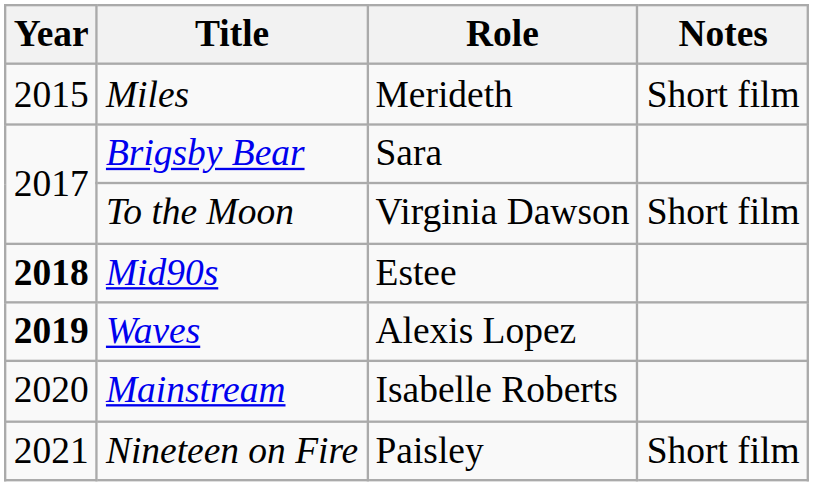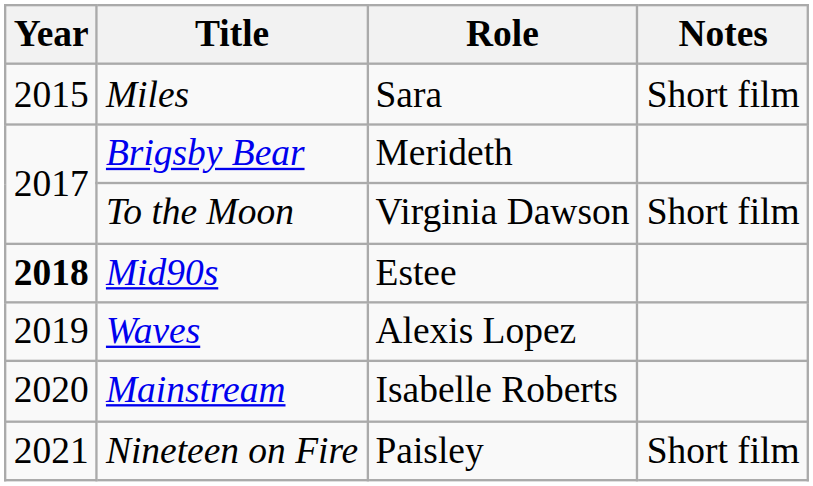Miles | Role: Merideth -> Sara
Brigsby Bear | Role: Sara -> Merideth
Waves | Year: bold -> normal
